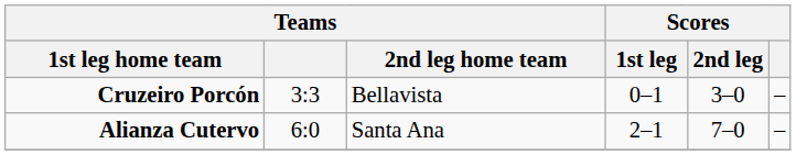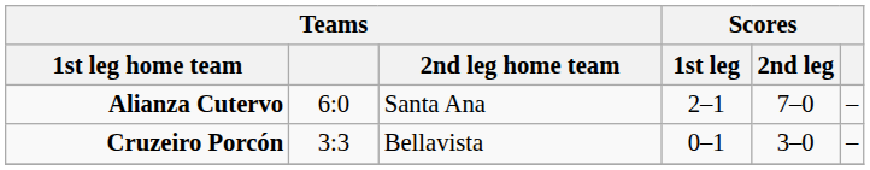rows swapped: Alianza Cutervo <-> Cruzeiro Porcón
